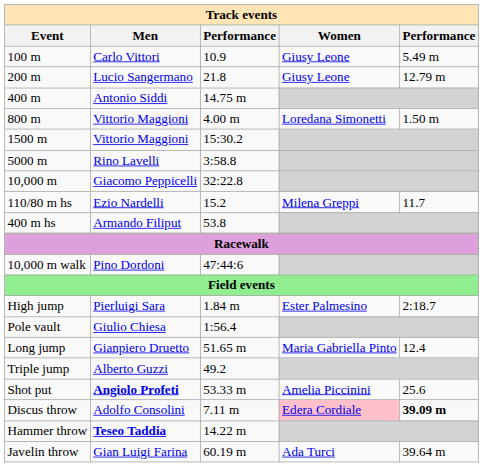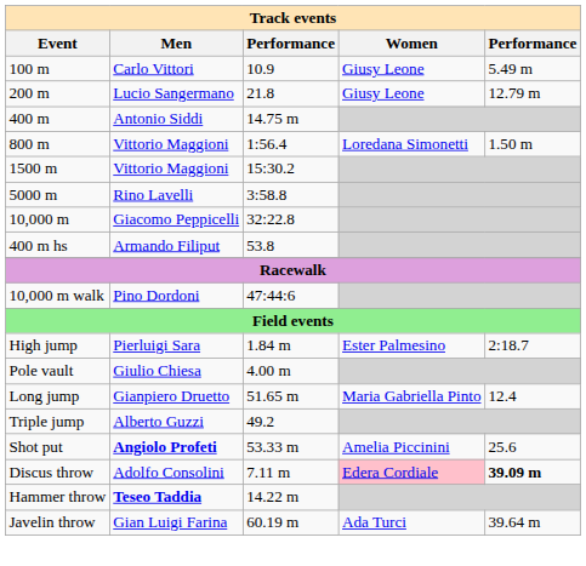800 m | column 3: 4.00 m -> 1:56.4
- row: 110/80 m hs | Ezio Nardelli | 15.2 | Milena Greppi | 11.7
Pole vault | column 3: 1:56.4 -> 4.00 m
